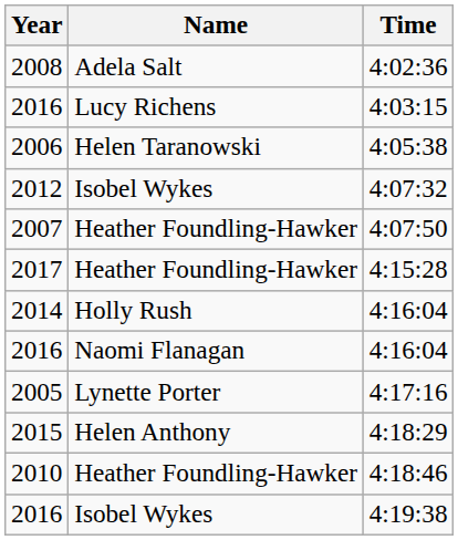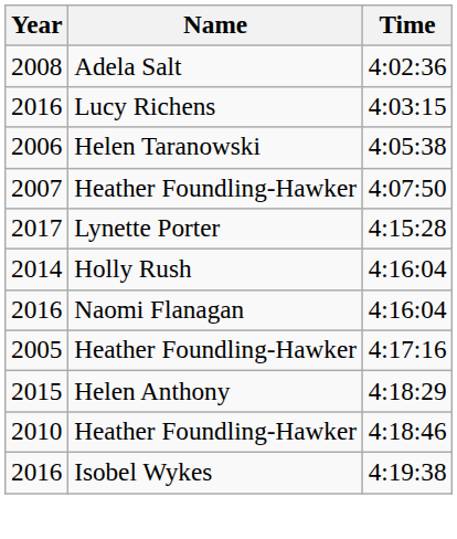- row: 2012 | Isobel Wykes | 4:07:32
4:15:28 | Name: Heather Foundling-Hawker -> Lynette Porter
4:17:16 | Name: Lynette Porter -> Heather Foundling-Hawker
